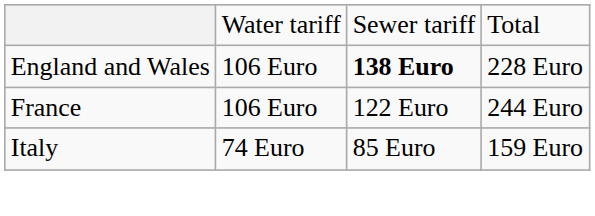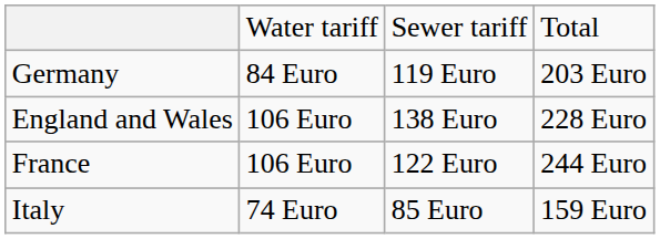+ row: Germany | 84 Euro | 119 Euro | 203 Euro
England and Wales | column 3: bold -> normal
